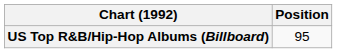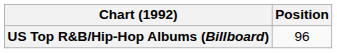US Top R&B/Hip-Hop Albums (Billboard) | Position: 95 -> 96
